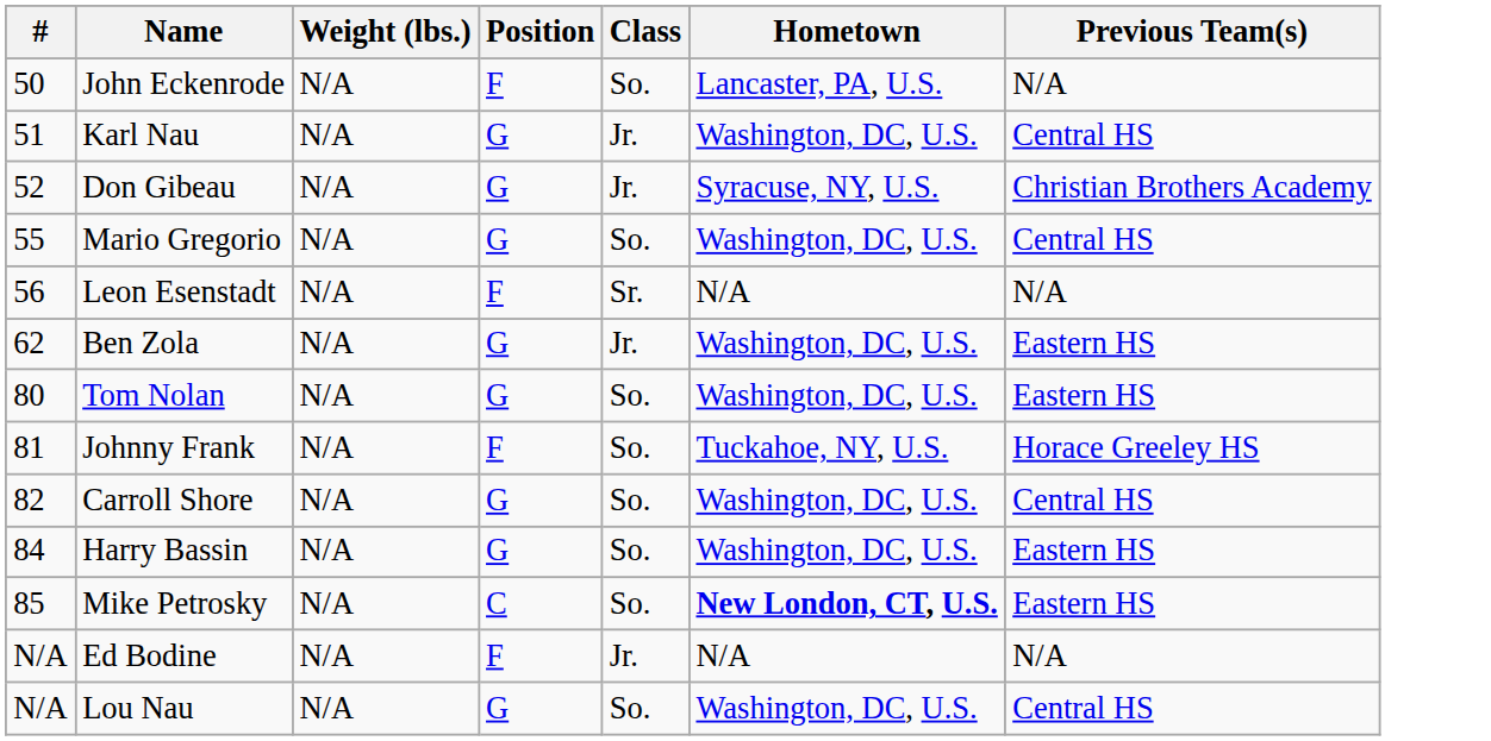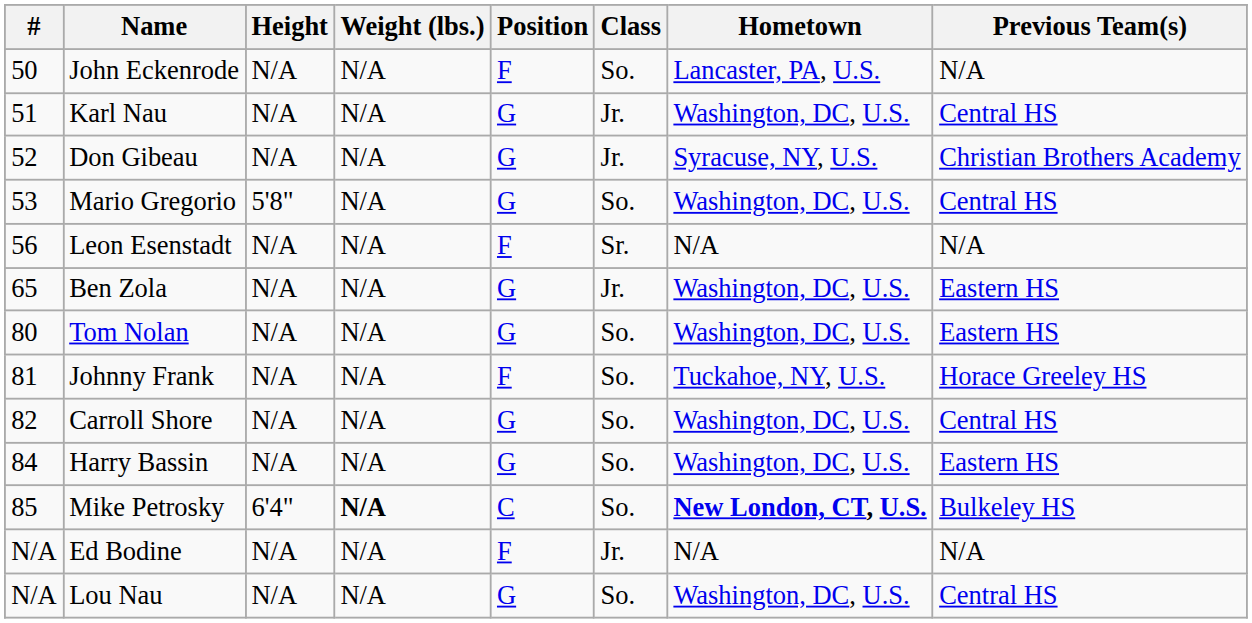+ column: Height | N/A | N/A | N/A | 5'8" | N/A | N/A | N/A | N/A | N/A | N/A | 6'4" | N/A | N/A
Mario Gregorio | #: 55 -> 53
Ben Zola | #: 62 -> 65
Mike Petrosky | Weight (lbs.): normal -> bold
Mike Petrosky | Previous Team(s): Eastern HS -> Bulkeley HS
